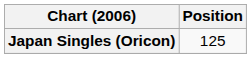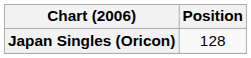Japan Singles (Oricon) | Position: 125 -> 128
